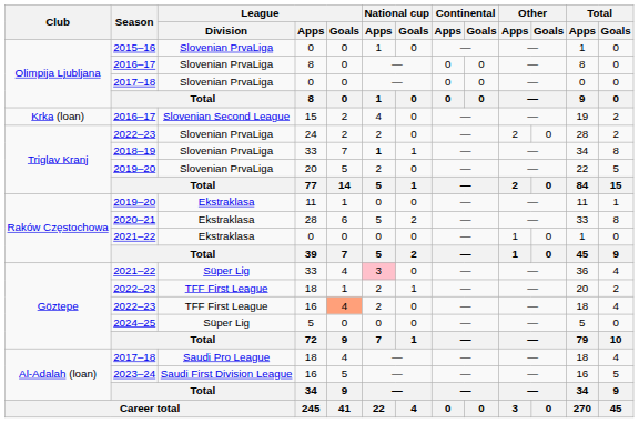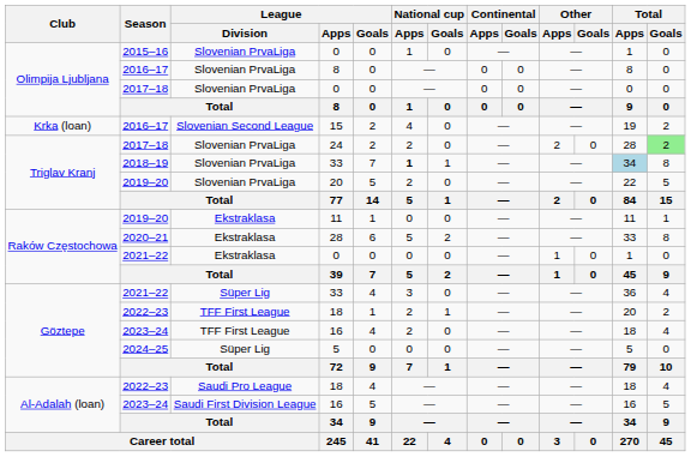24 | Season: 2022–23 -> 2017–18
24 | Total / Goals: no background -> lightgreen background
Slovenian PrvaLiga / 33 | Total / Apps: no background -> lightblue background
Süper Lig / 33 | National cup / Apps: pink background -> no background
TFF First League / 16 | Season: 2022–23 -> 2023–24
TFF First League / 16 | League / Goals: lightsalmon background -> no background
Saudi Pro League / 18 | Season: 2017–18 -> 2022–23
